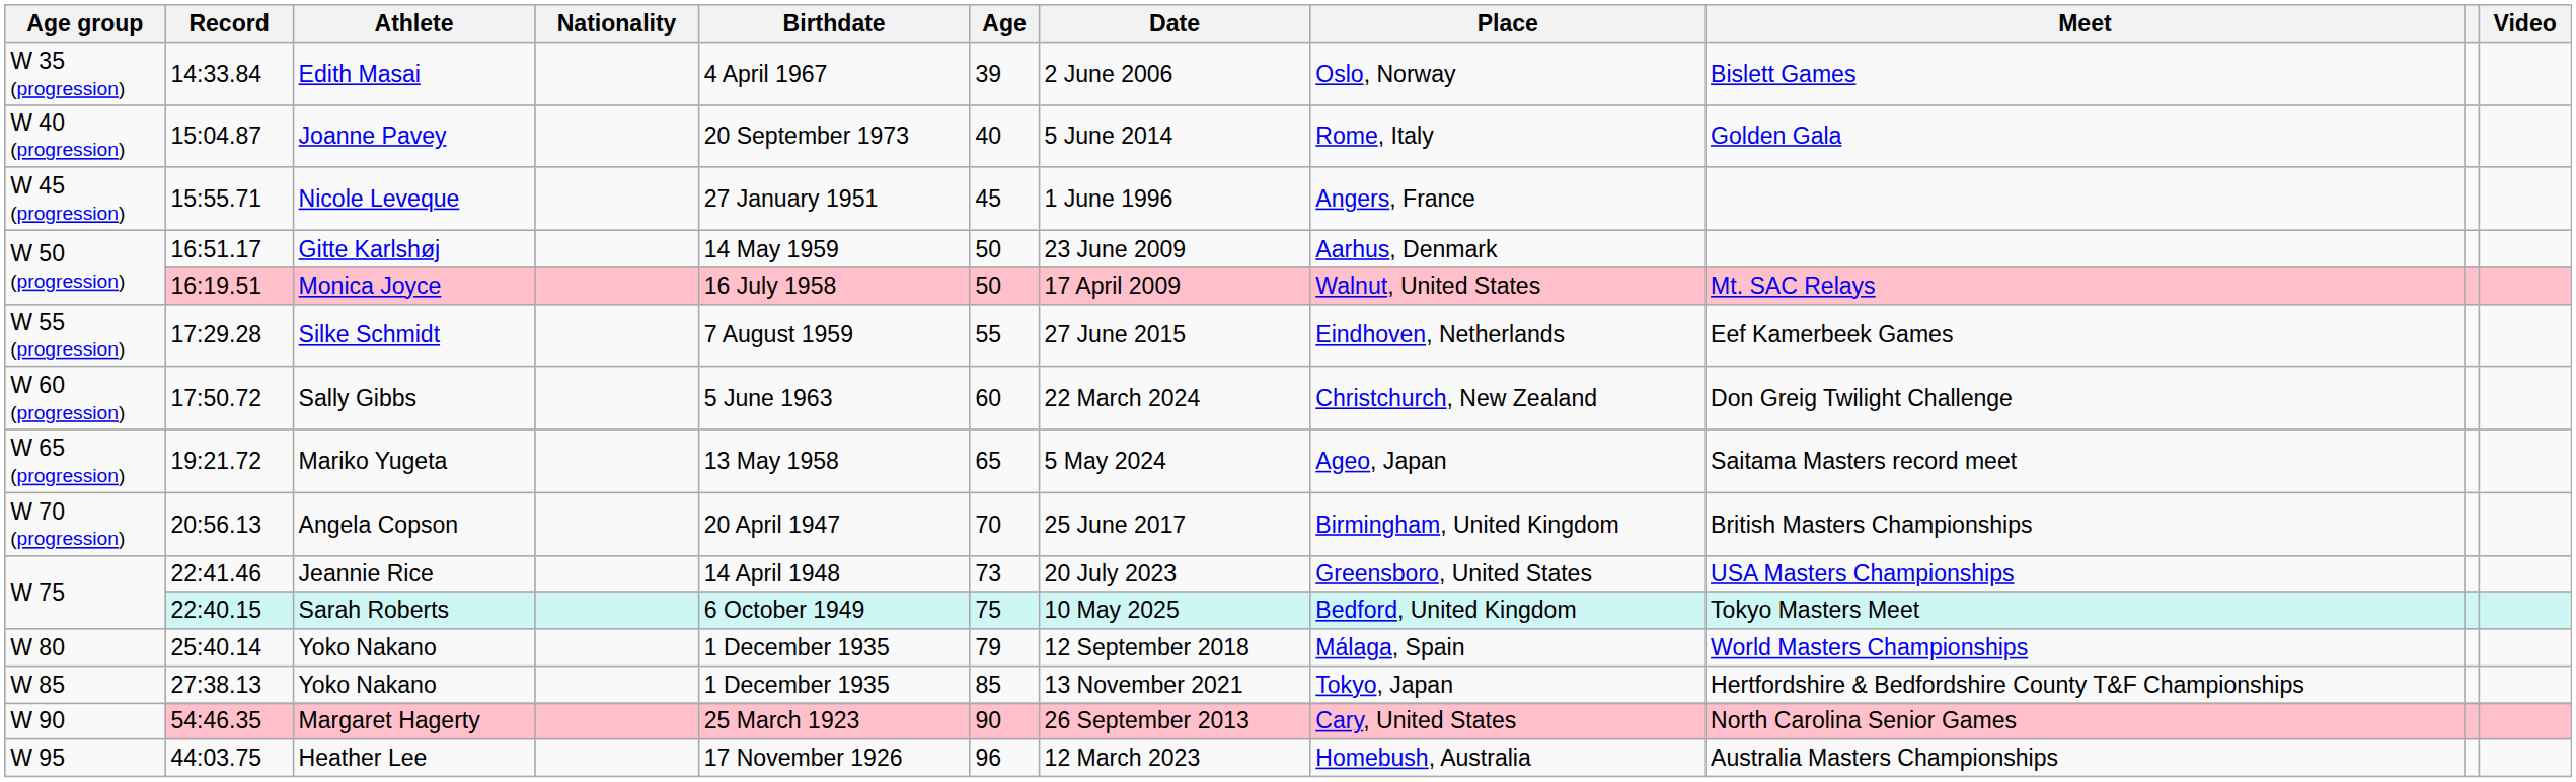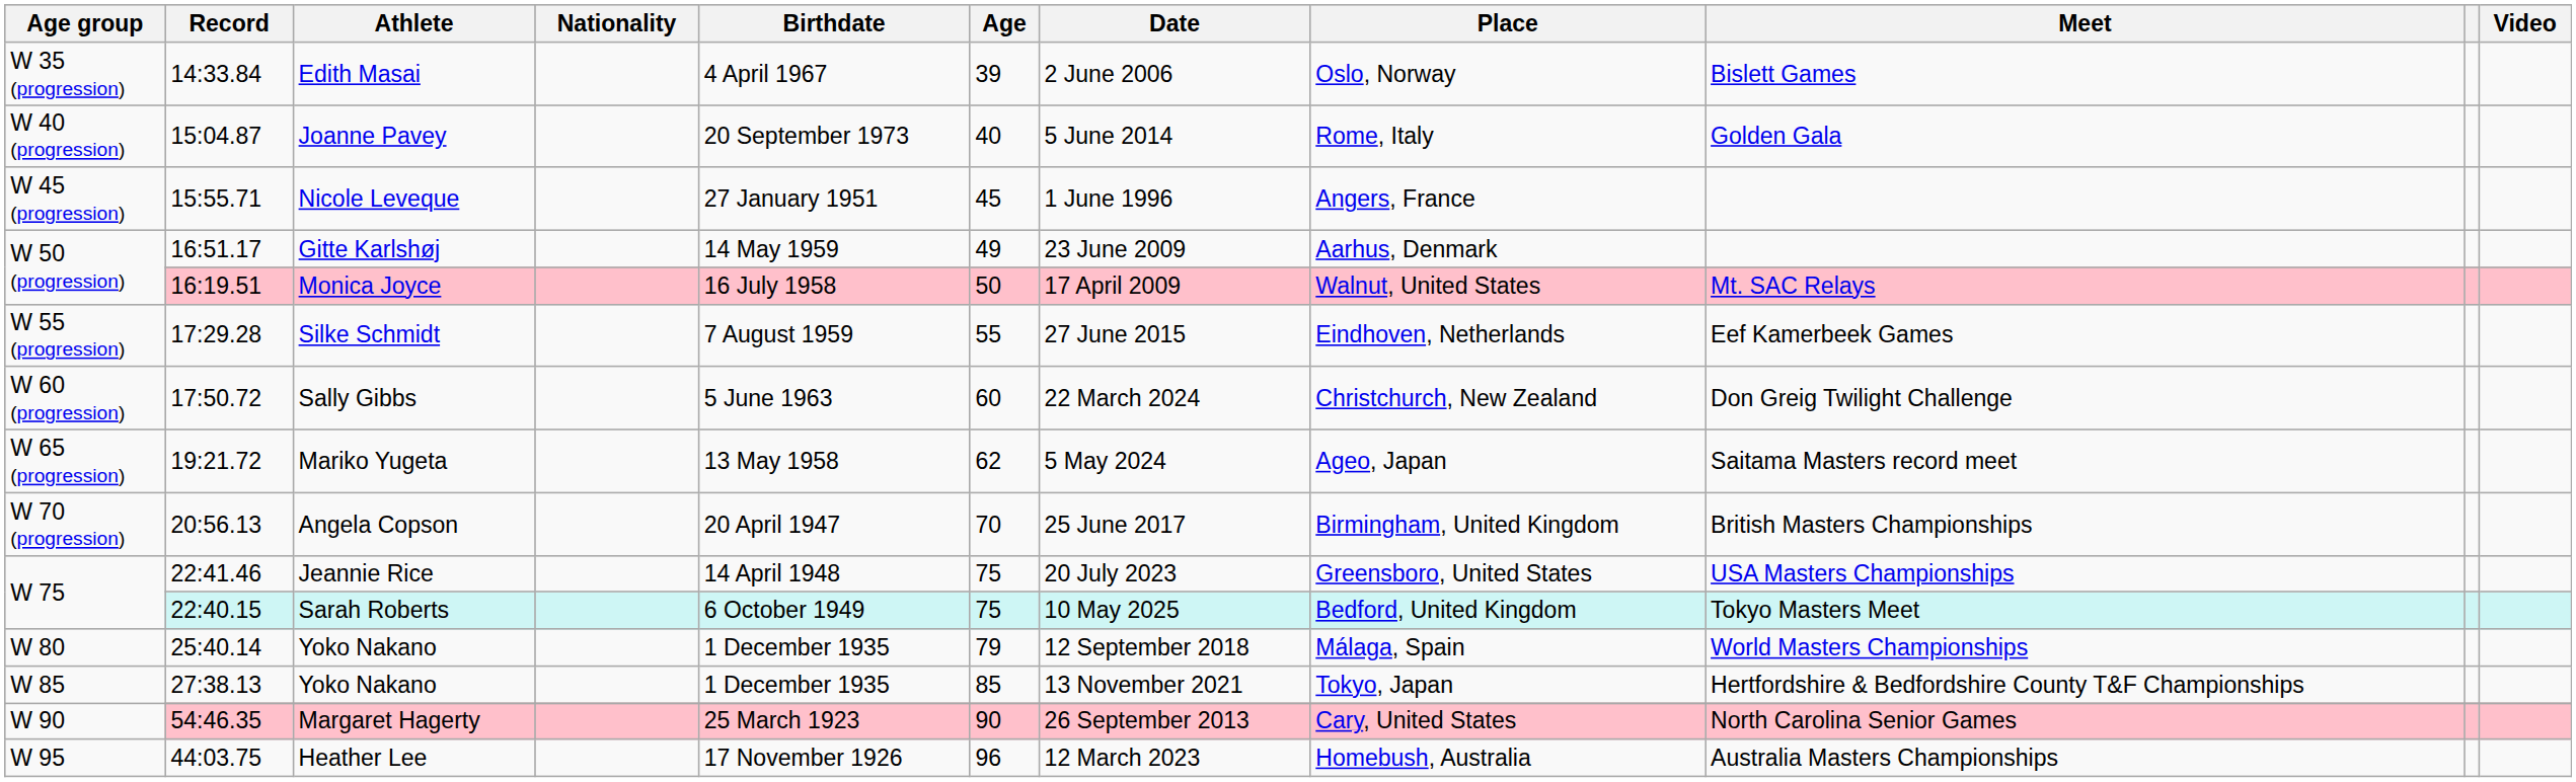Gitte Karlshøj | Age: 50 -> 49
Mariko Yugeta | Age: 65 -> 62
Jeannie Rice | Age: 73 -> 75
